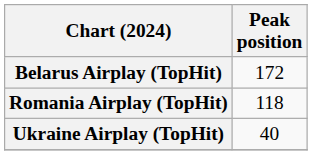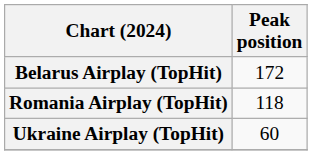Ukraine Airplay (TopHit) | Peak position: 40 -> 60
